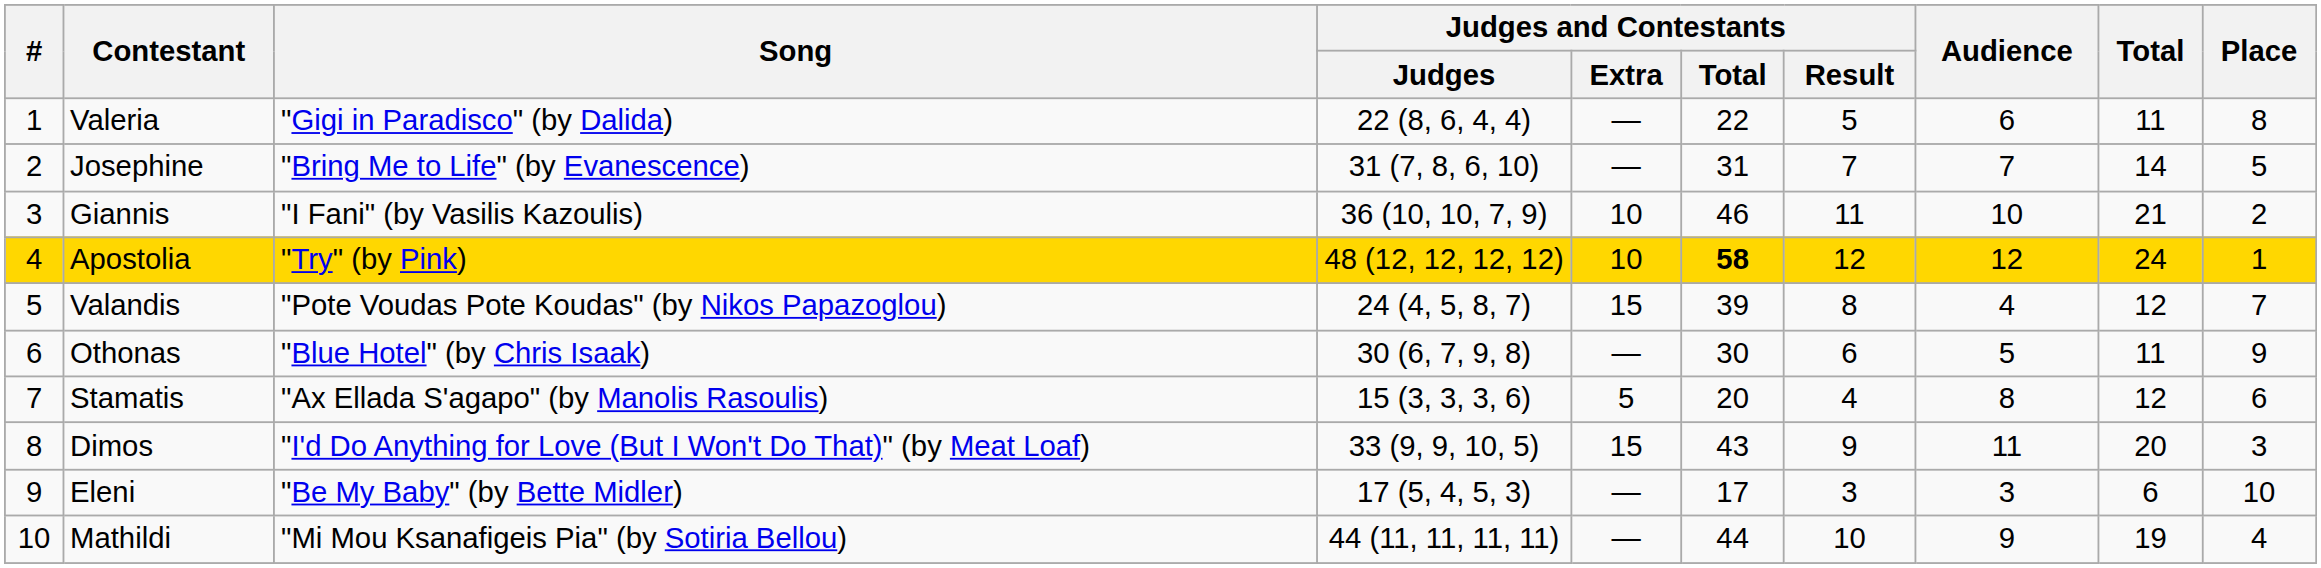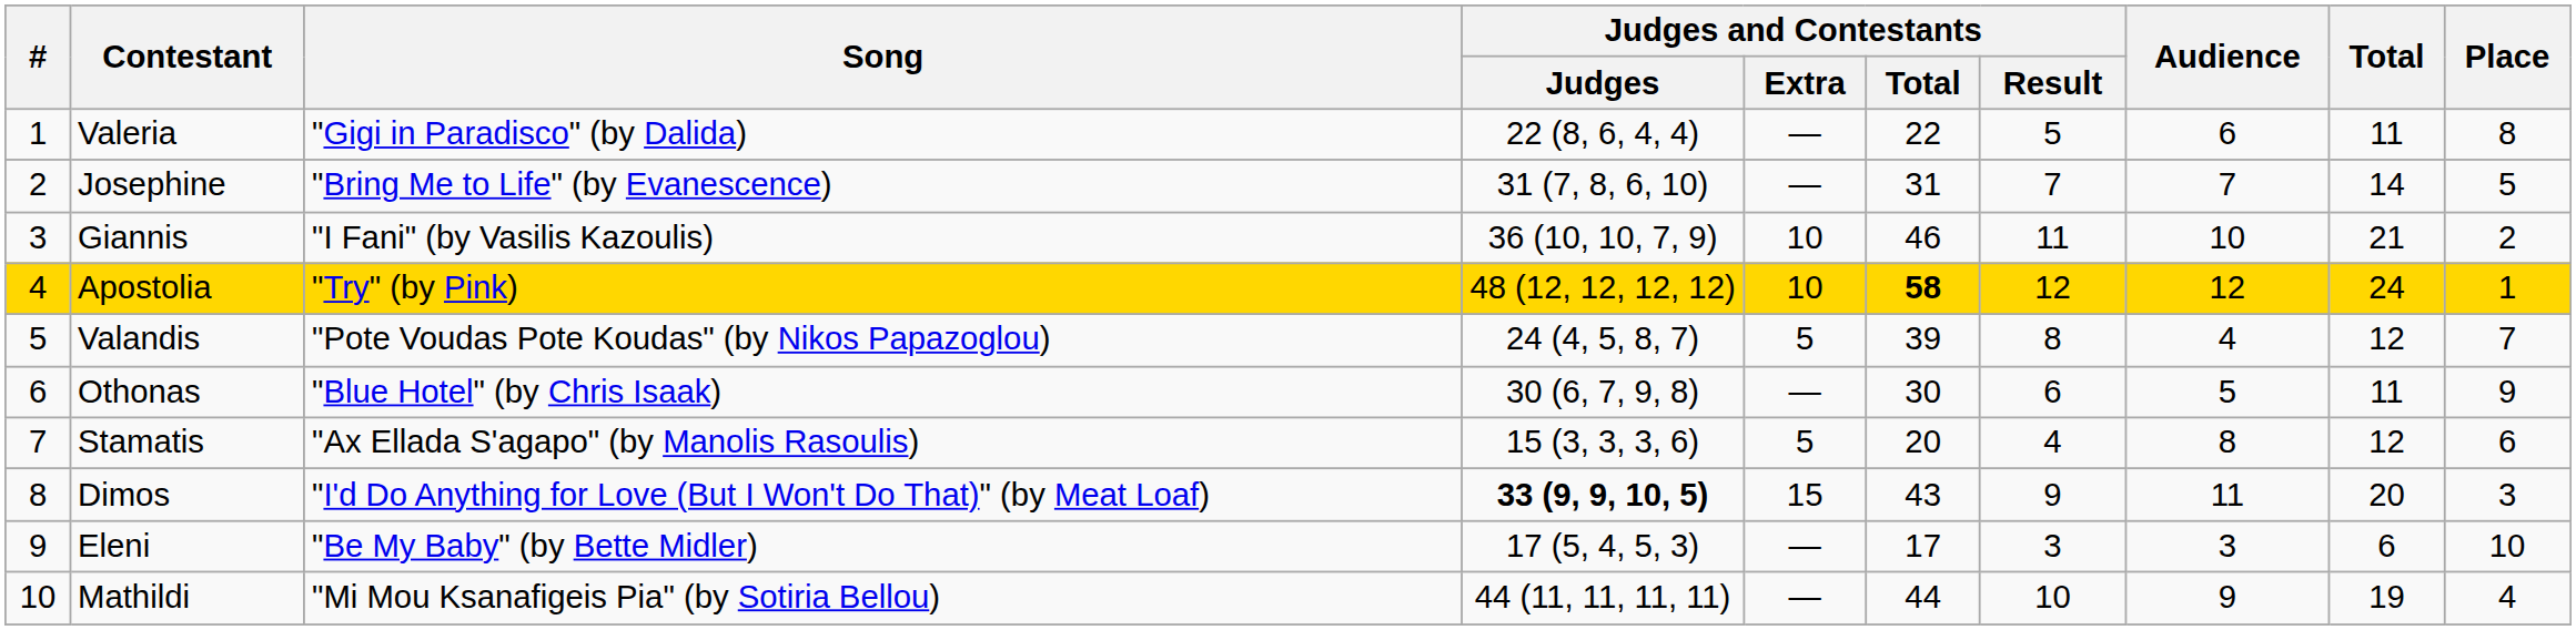Valandis | Judges and Contestants / Extra: 15 -> 5
Dimos | Judges and Contestants / Judges: normal -> bold
